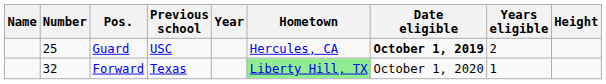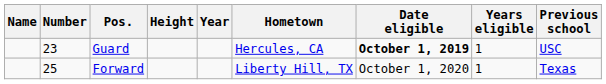columns swapped: Height <-> Previous school
Guard | Number: 25 -> 23
Guard | Years eligible: 2 -> 1
Forward | Number: 32 -> 25
Forward | Hometown: lightgreen background -> no background
